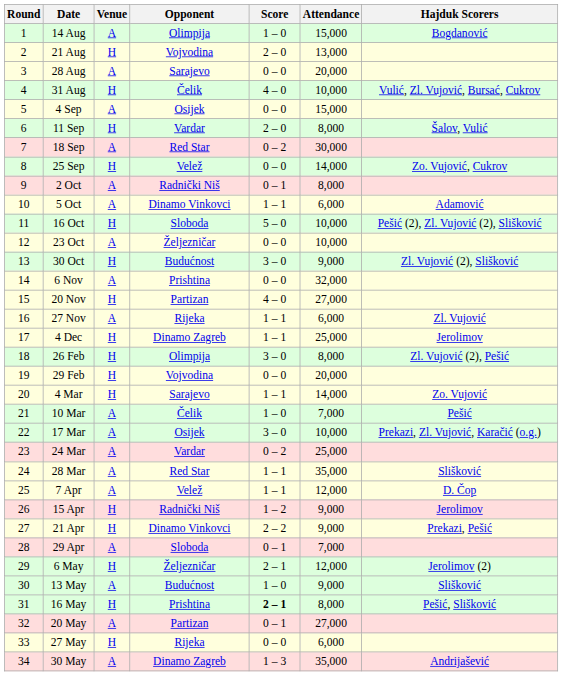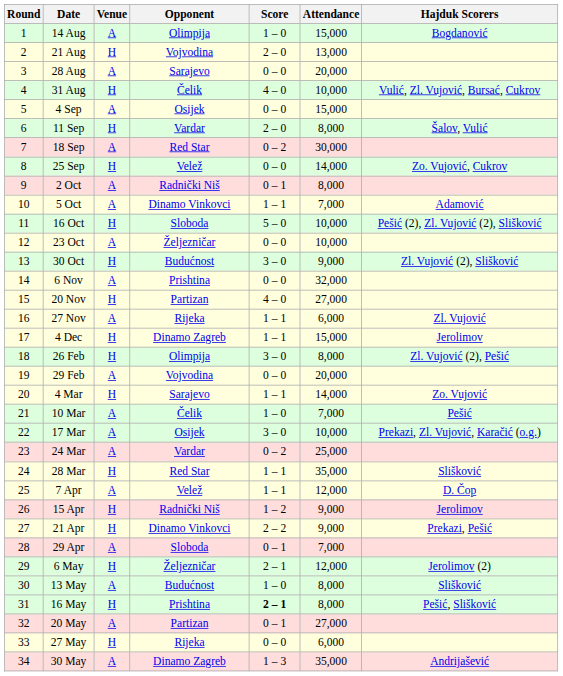5 Oct | Attendance: 6,000 -> 7,000
4 Dec | Attendance: 25,000 -> 15,000
29 Feb | Venue: H -> A
28 Mar | Venue: A -> H
13 May | Attendance: 9,000 -> 8,000
